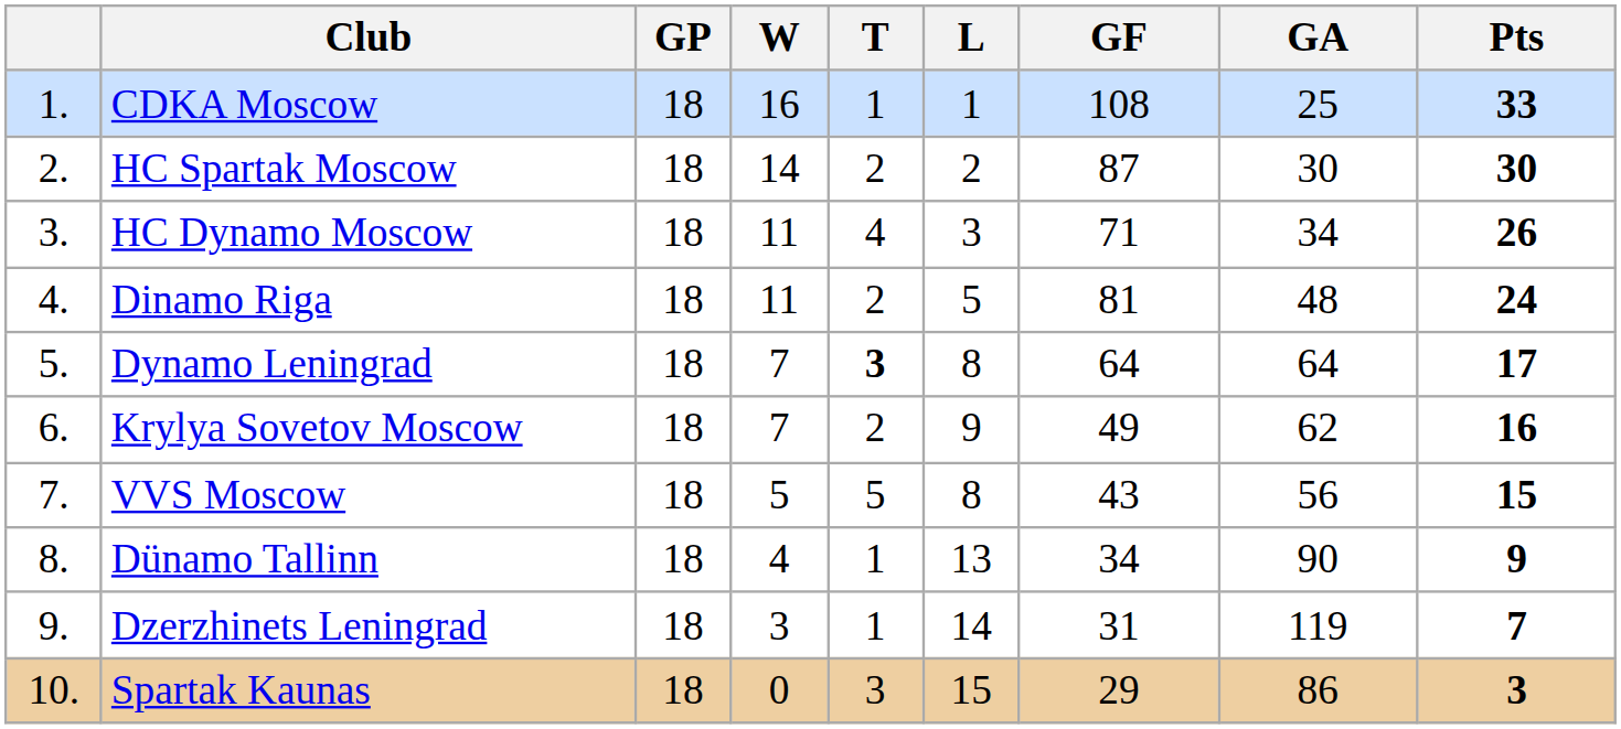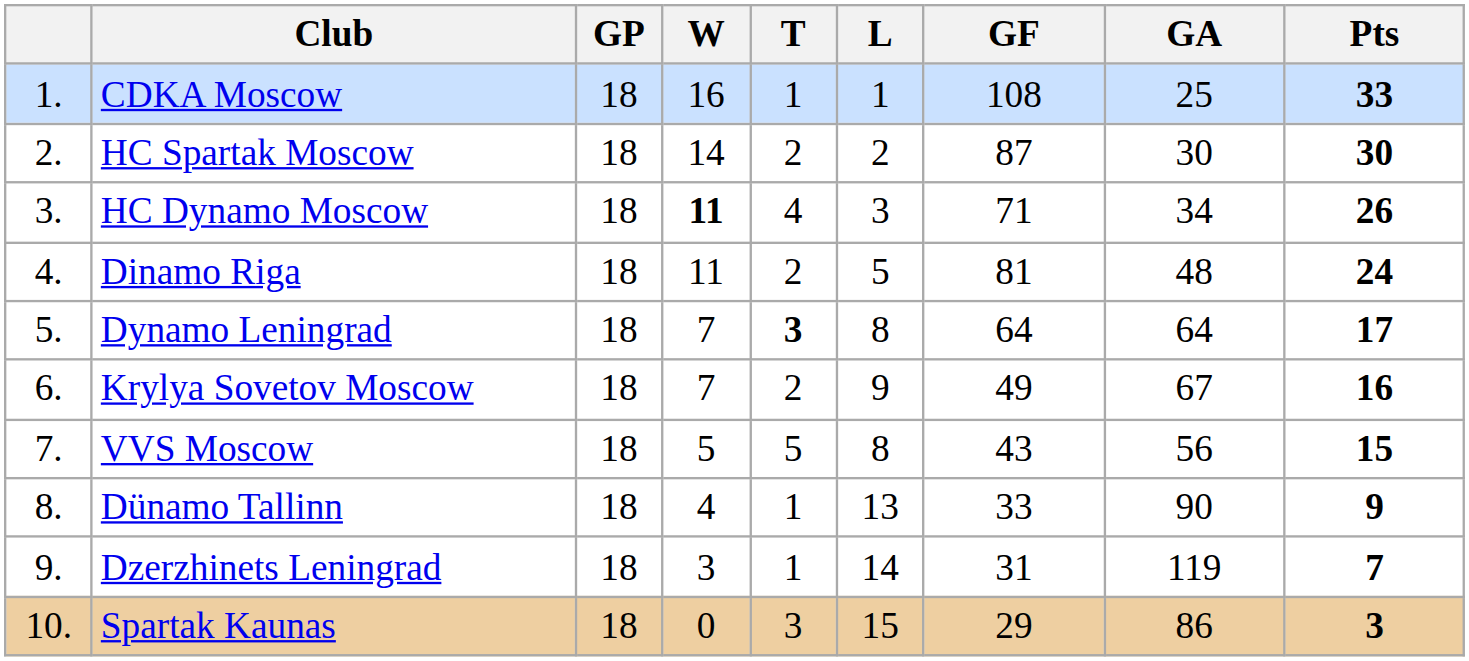HC Dynamo Moscow | W: normal -> bold
Krylya Sovetov Moscow | GA: 62 -> 67
Dünamo Tallinn | GF: 34 -> 33
